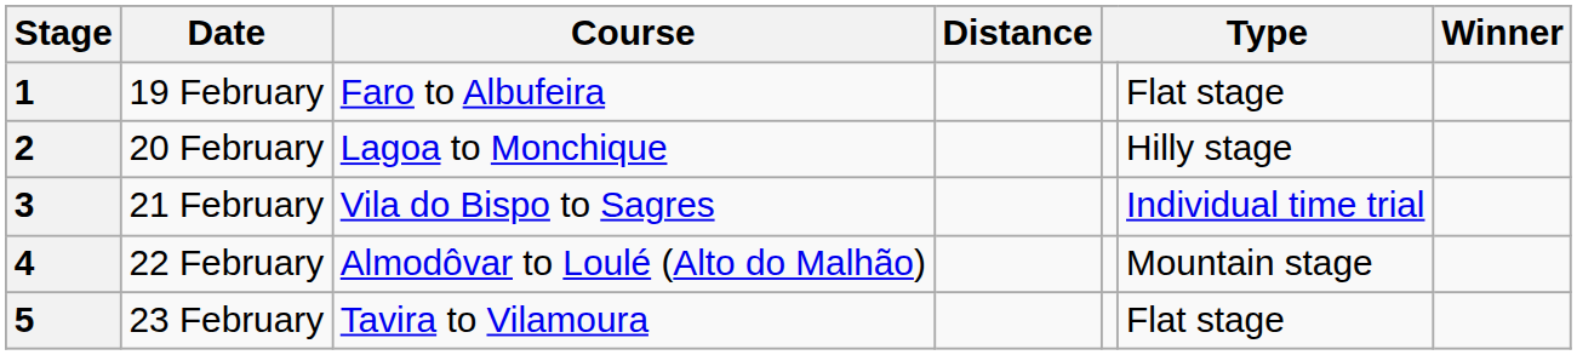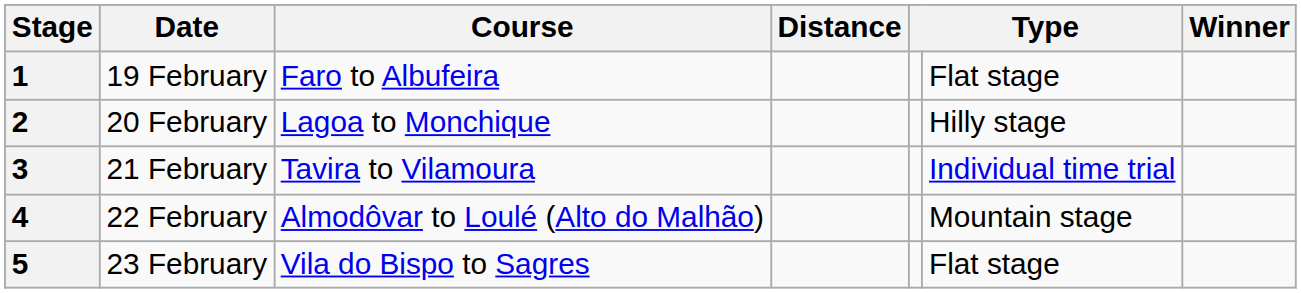3 | Course: Vila do Bispo to Sagres -> Tavira to Vilamoura
5 | Course: Tavira to Vilamoura -> Vila do Bispo to Sagres
